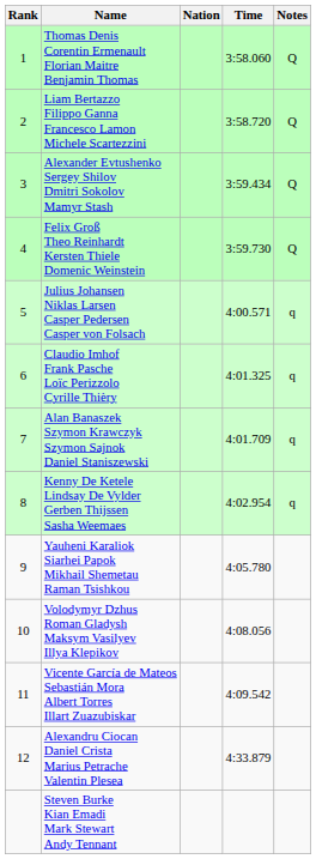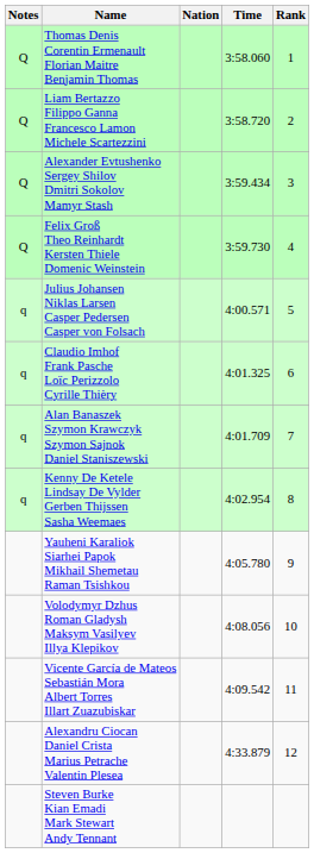columns swapped: Rank <-> Notes
